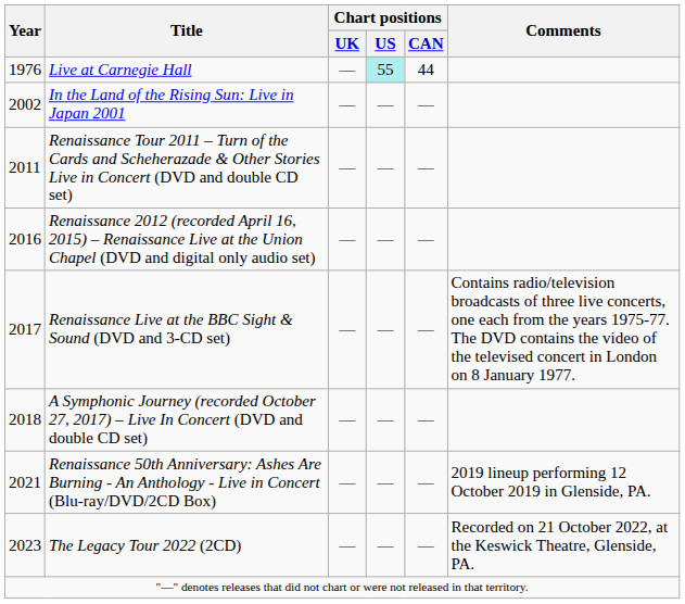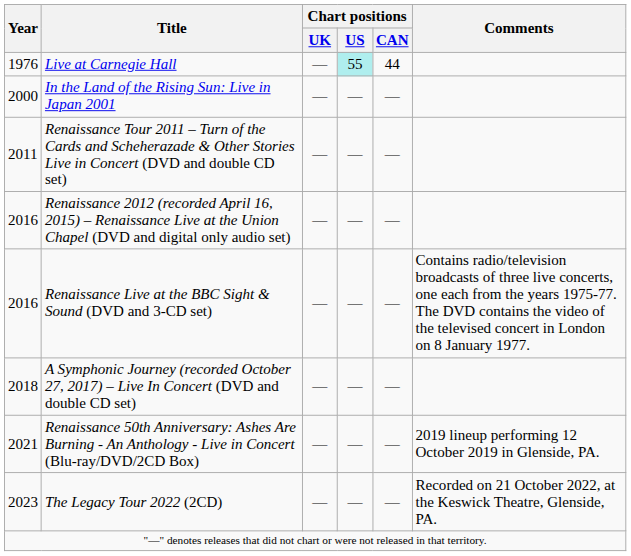In the Land of the Rising Sun: Live in Japan 2001 | Year: 2002 -> 2000
Renaissance Live at the BBC Sight & Sound (DVD and 3-CD set) | Year: 2017 -> 2016
